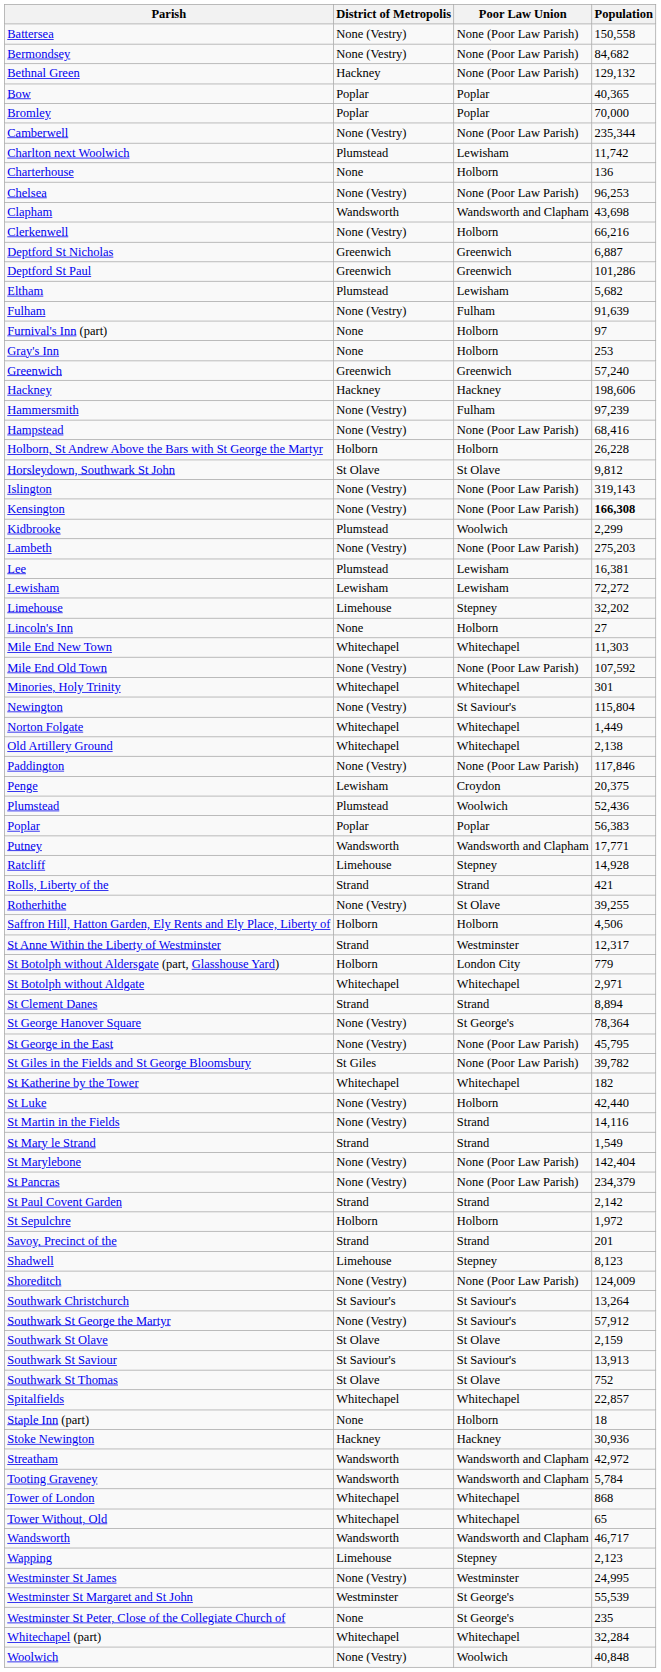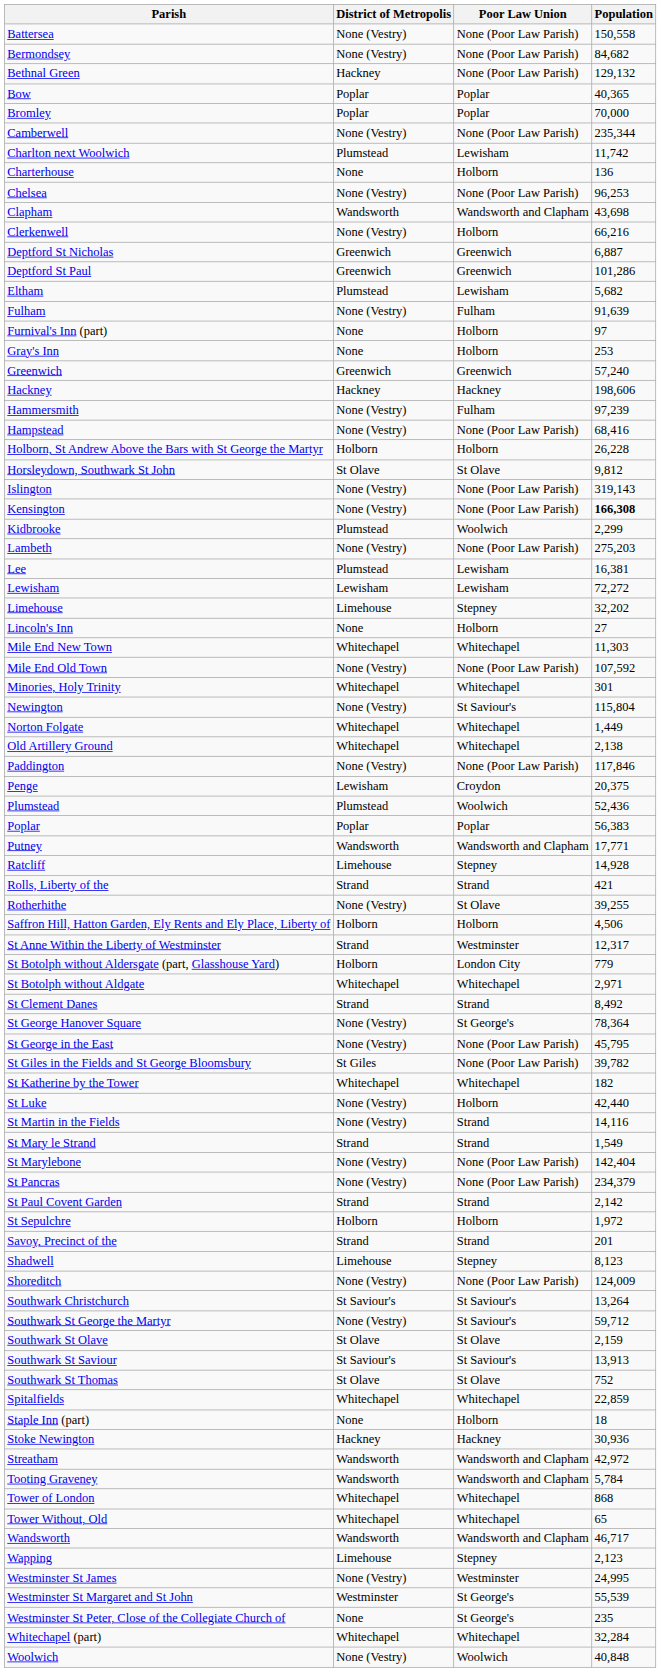St Clement Danes | Population: 8,894 -> 8,492
Southwark St George the Martyr | Population: 57,912 -> 59,712
Spitalfields | Population: 22,857 -> 22,859
